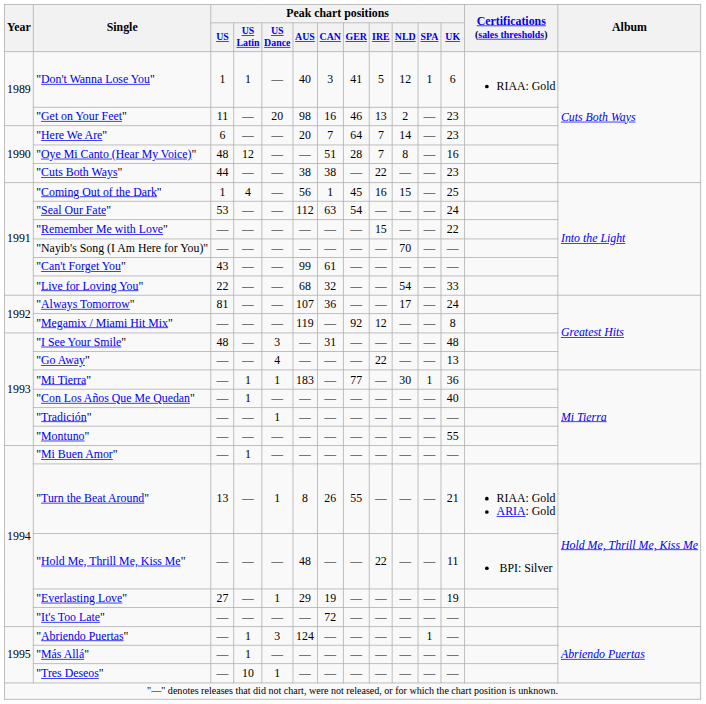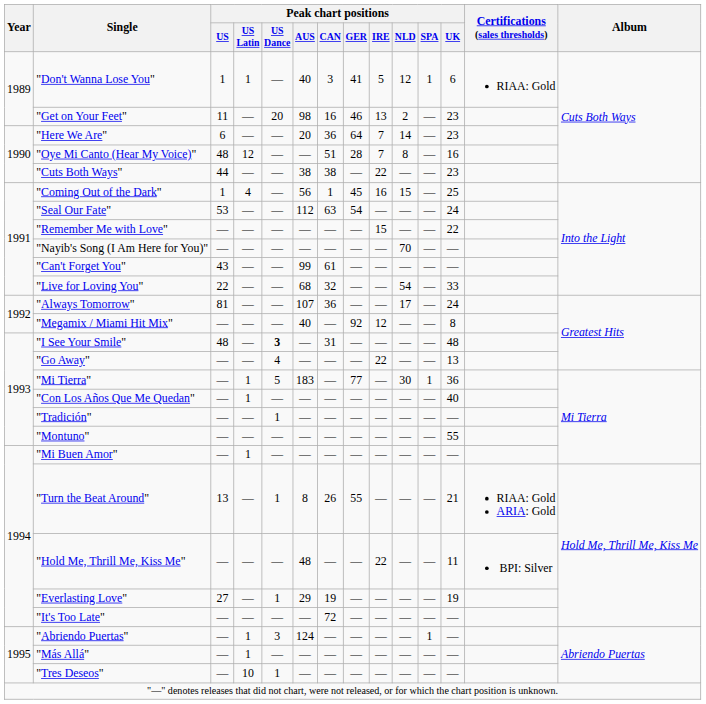"Here We Are" | Peak chart positions / CAN: 7 -> 36
"Megamix / Miami Hit Mix" | Peak chart positions / AUS: 119 -> 40
"I See Your Smile" | Peak chart positions / US Dance: normal -> bold
"Mi Tierra" | Peak chart positions / US Dance: 1 -> 5
